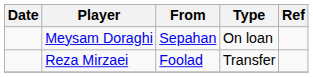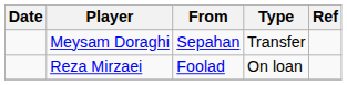Meysam Doraghi | Type: On loan -> Transfer
Reza Mirzaei | Type: Transfer -> On loan
